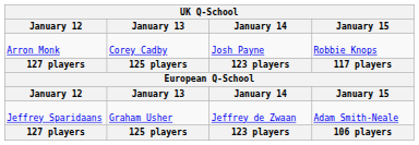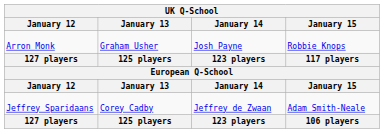Arron Monk | January 13: Corey Cadby -> Graham Usher
Jeffrey Sparidaans | January 13: Graham Usher -> Corey Cadby
